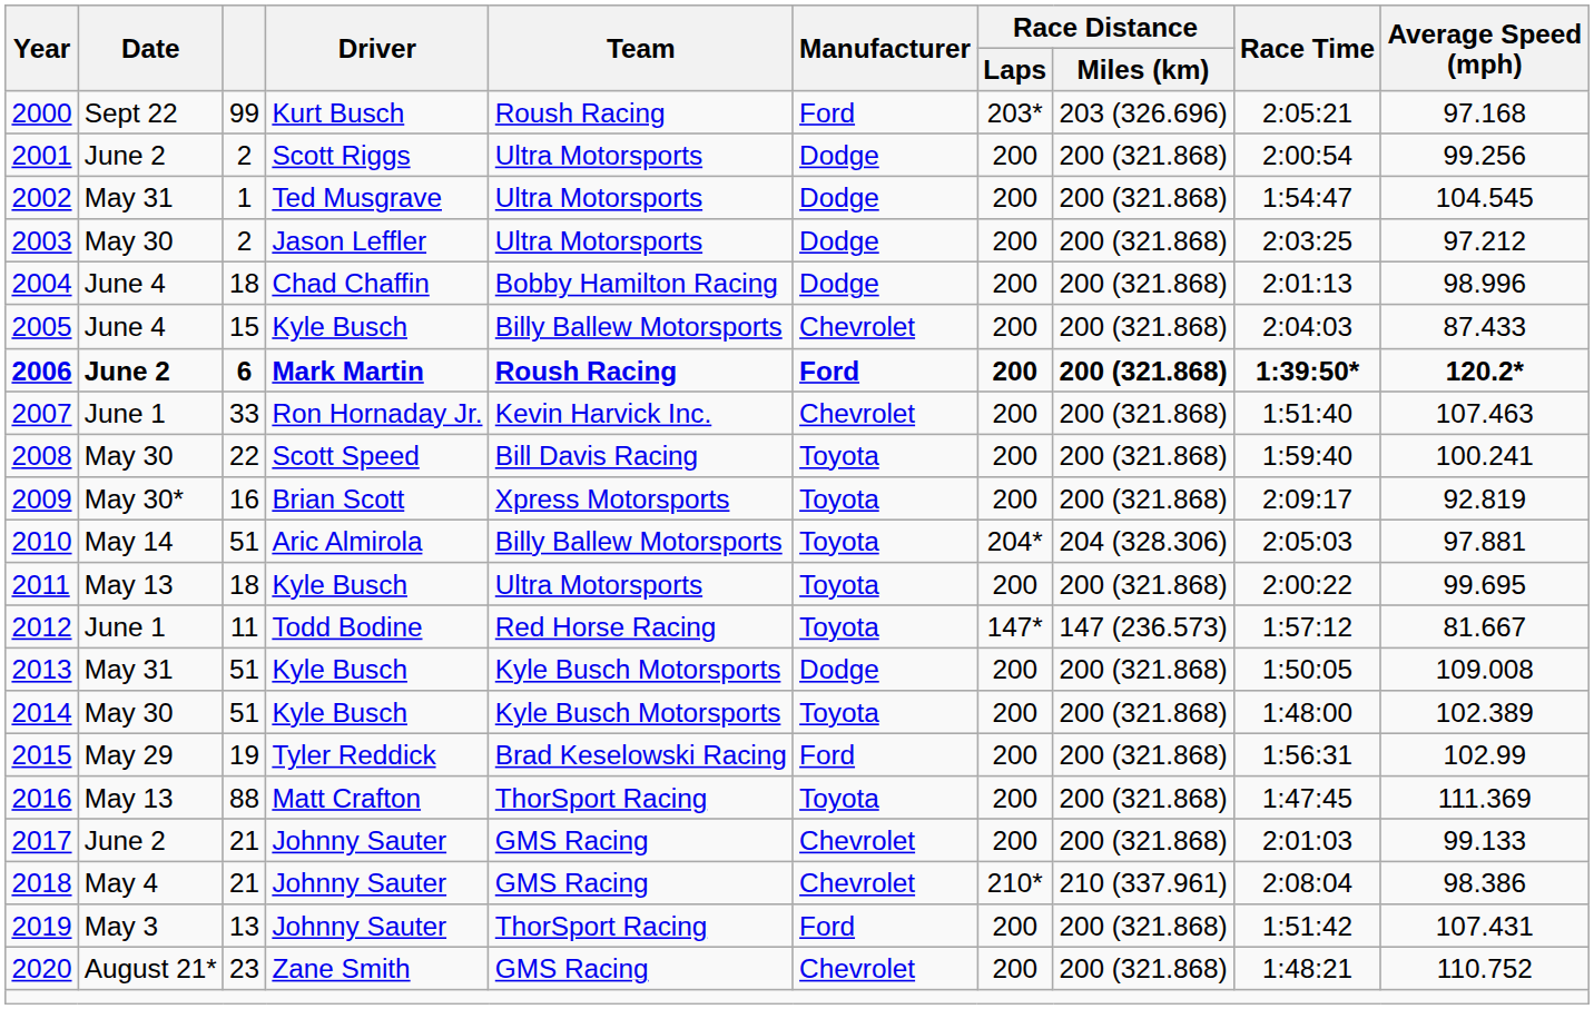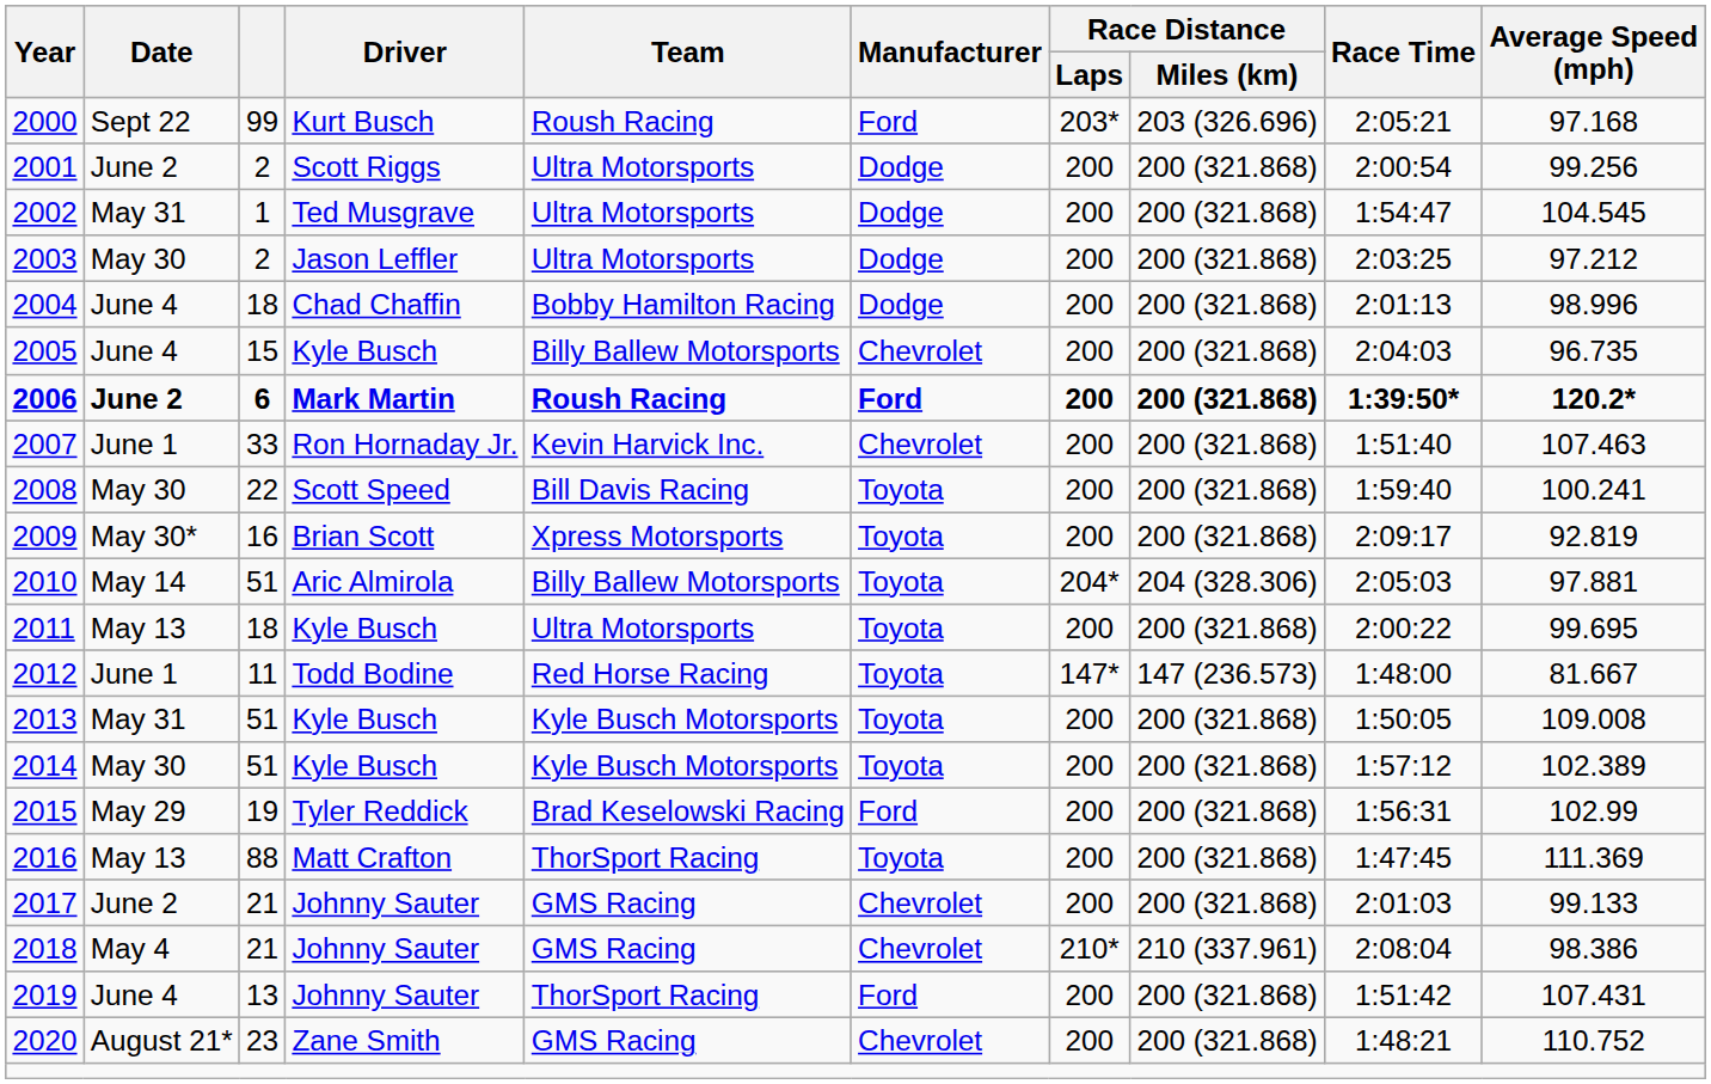2005 | Average Speed (mph): 87.433 -> 96.735
2012 | Race Time: 1:57:12 -> 1:48:00
2013 | Manufacturer: Dodge -> Toyota
2014 | Race Time: 1:48:00 -> 1:57:12
2019 | Date: May 3 -> June 4
